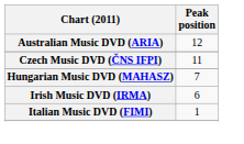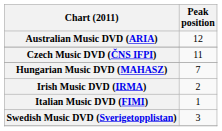Irish Music DVD (IRMA) | Peak position: 6 -> 2
+ row: Swedish Music DVD (Sverigetopplistan) | 3
